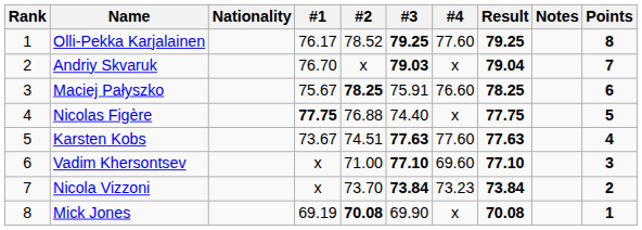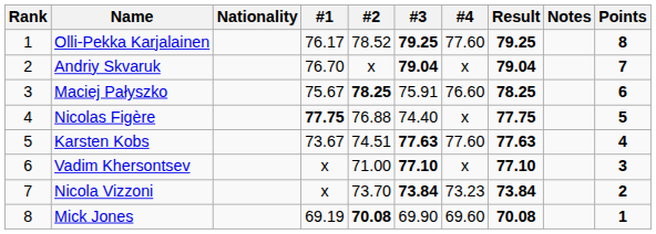Andriy Skvaruk | #3: 79.03 -> 79.04
Vadim Khersontsev | #4: 69.60 -> x
Mick Jones | #4: x -> 69.60
